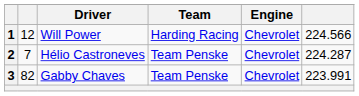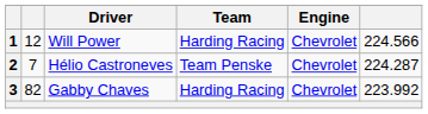Gabby Chaves | Team: Team Penske -> Harding Racing
Gabby Chaves | column 6: 223.991 -> 223.992
